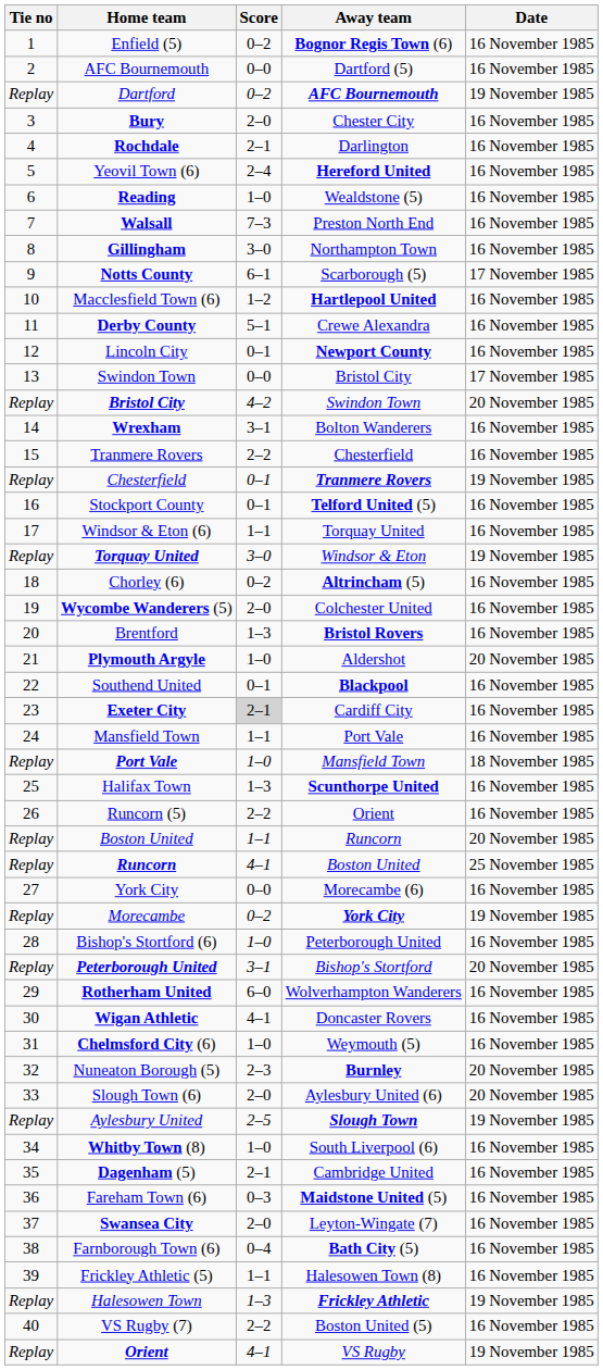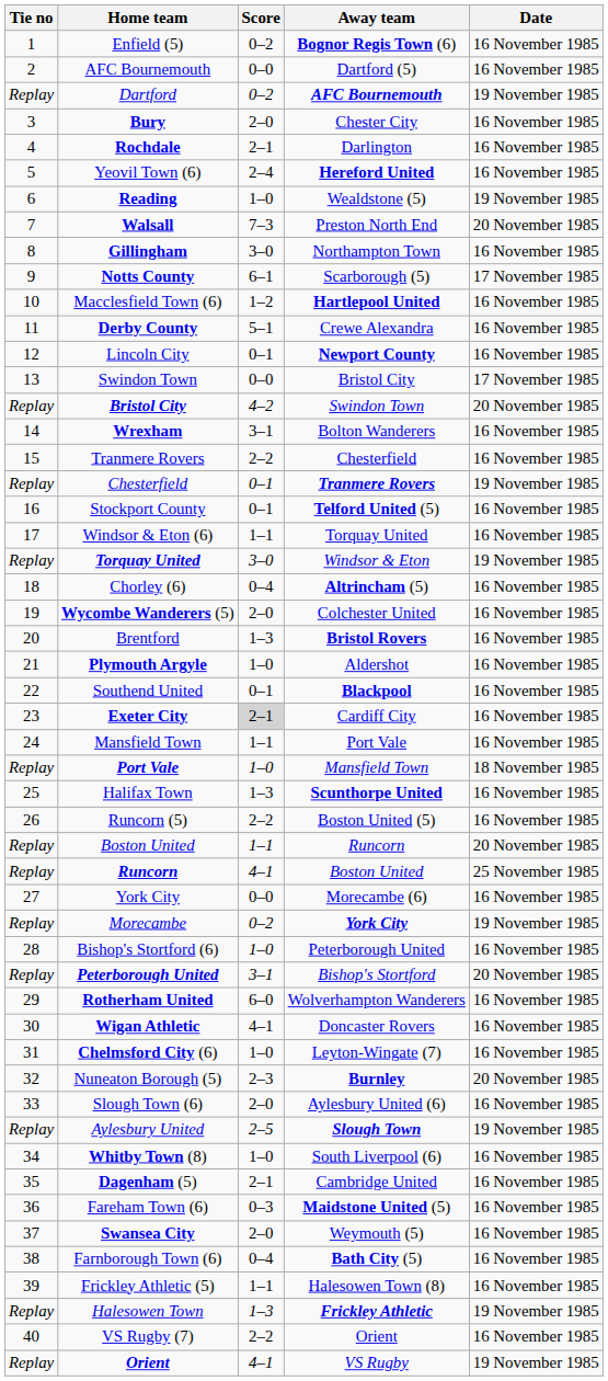Reading | Date: 16 November 1985 -> 19 November 1985
Walsall | Date: 16 November 1985 -> 20 November 1985
Chorley (6) | Score: 0–2 -> 0–4
Plymouth Argyle | Date: 20 November 1985 -> 16 November 1985
Runcorn (5) | Away team: Orient -> Boston United (5)
Chelmsford City (6) | Away team: Weymouth (5) -> Leyton-Wingate (7)
Slough Town (6) | Date: 20 November 1985 -> 16 November 1985
Swansea City | Away team: Leyton-Wingate (7) -> Weymouth (5)
VS Rugby (7) | Away team: Boston United (5) -> Orient
